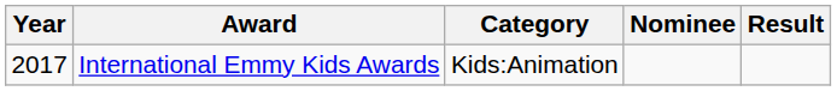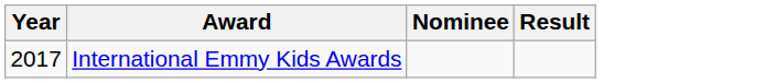- column: Category | Kids:Animation
